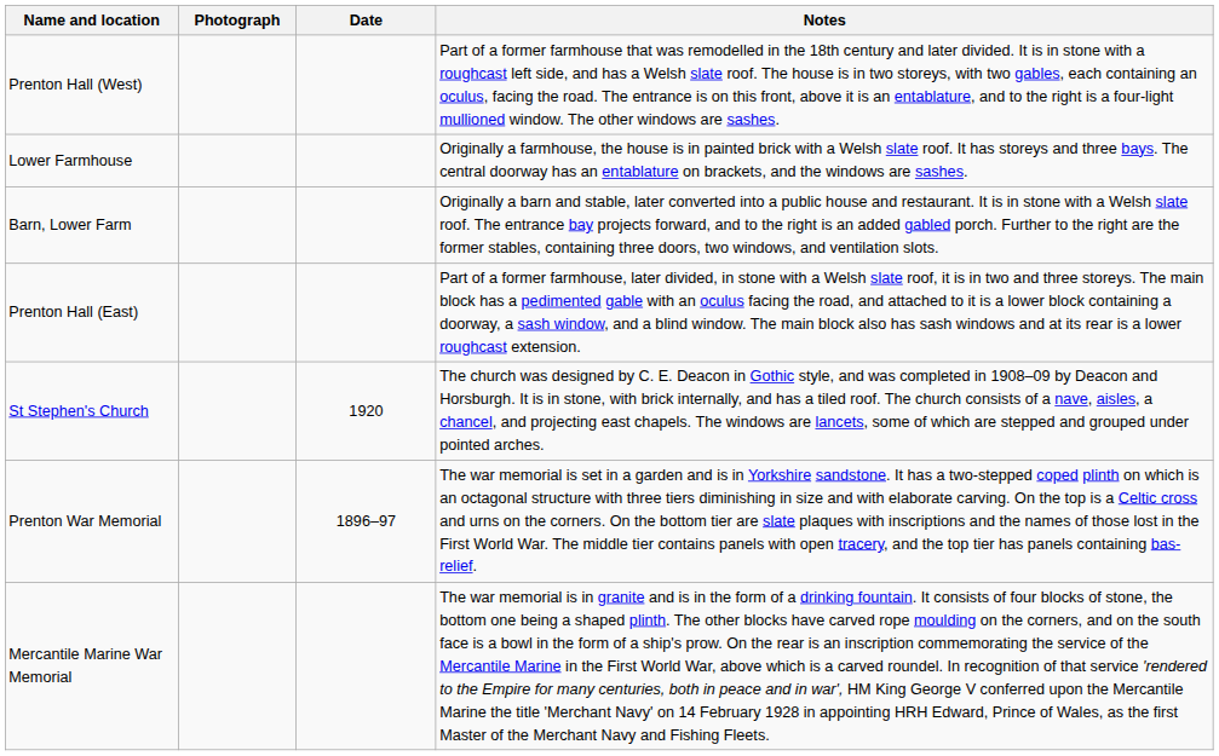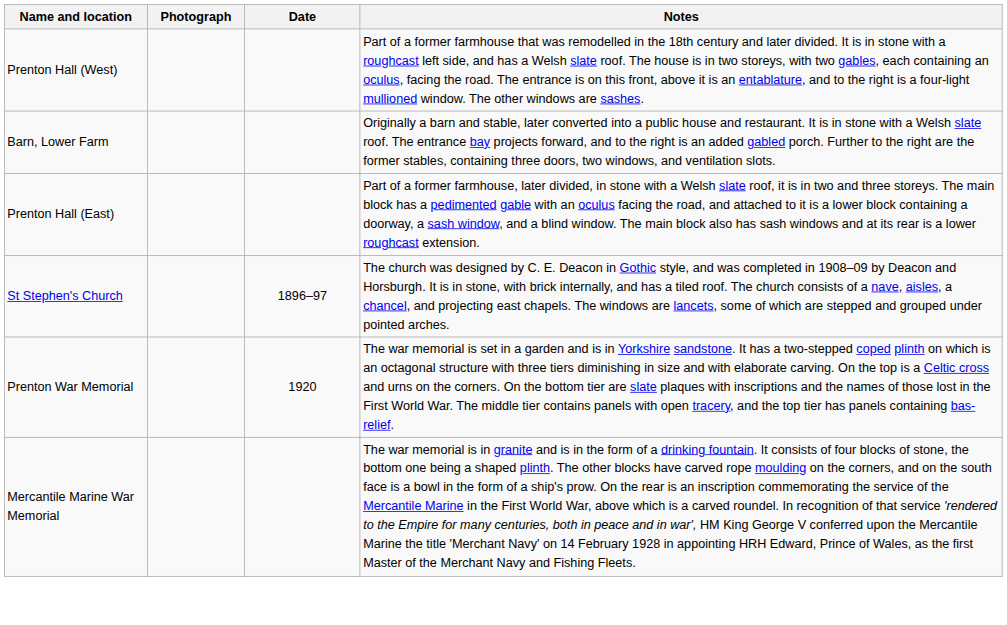- row: Lower Farmhouse | Originally a farmhouse, the house is in painted brick with a Welsh slate roof. It has storeys and three bays. The central doorway has an entablature on brackets, and the windows are sashes.
St Stephen's Church | Date: 1920 -> 1896–97
Prenton War Memorial | Date: 1896–97 -> 1920
